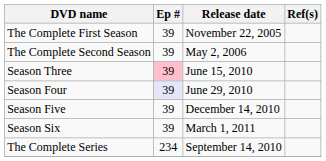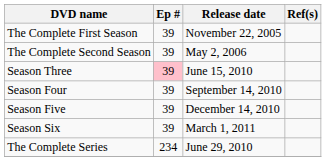Season Four | Ep #: lavender background -> no background
Season Four | Release date: June 29, 2010 -> September 14, 2010
The Complete Series | Release date: September 14, 2010 -> June 29, 2010
